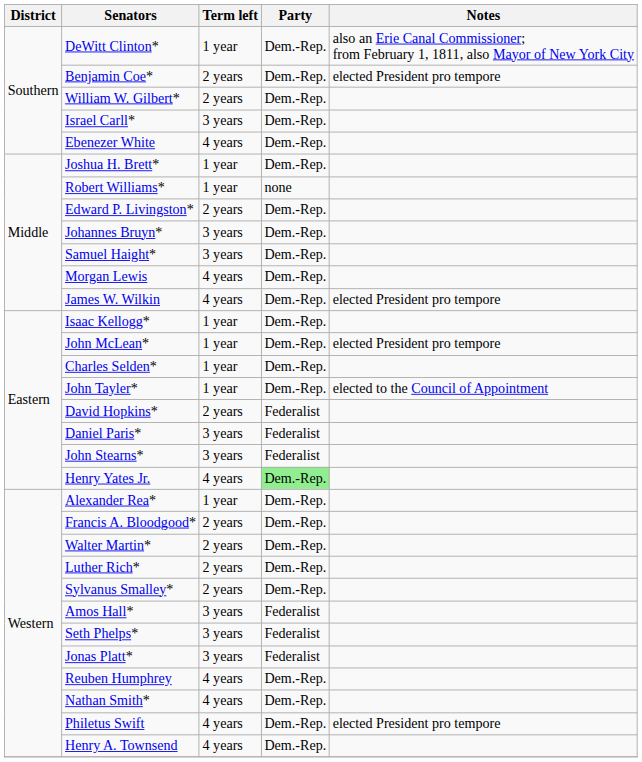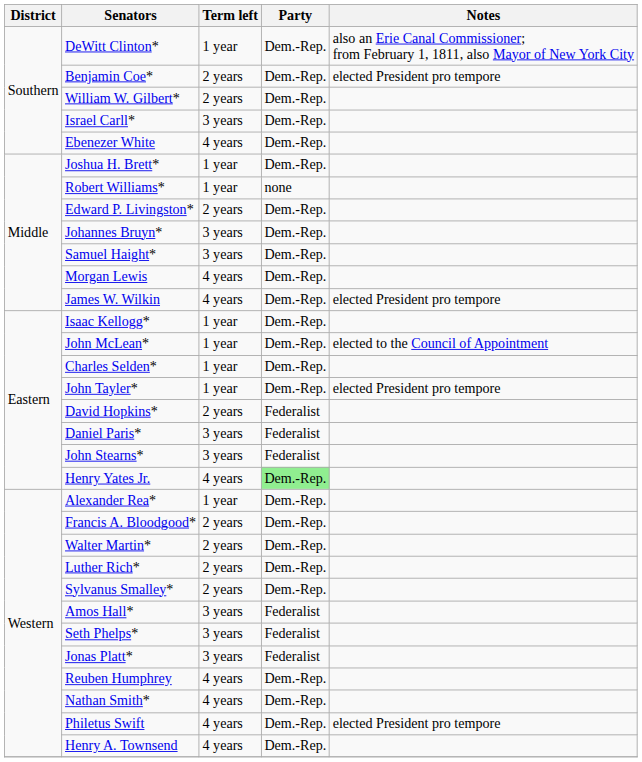John McLean* | Notes: elected President pro tempore -> elected to the Council of Appointment
John Tayler* | Notes: elected to the Council of Appointment -> elected President pro tempore
